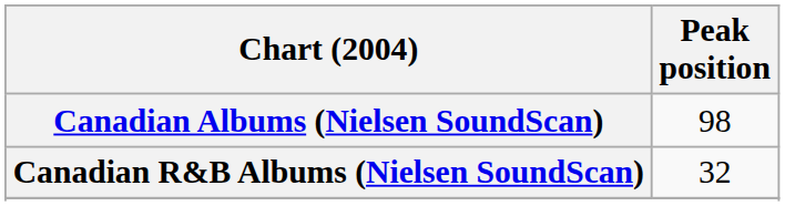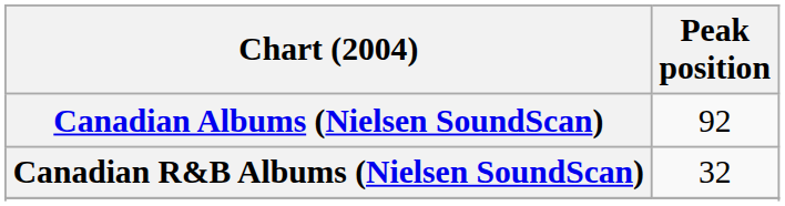Canadian Albums (Nielsen SoundScan) | Peak position: 98 -> 92
